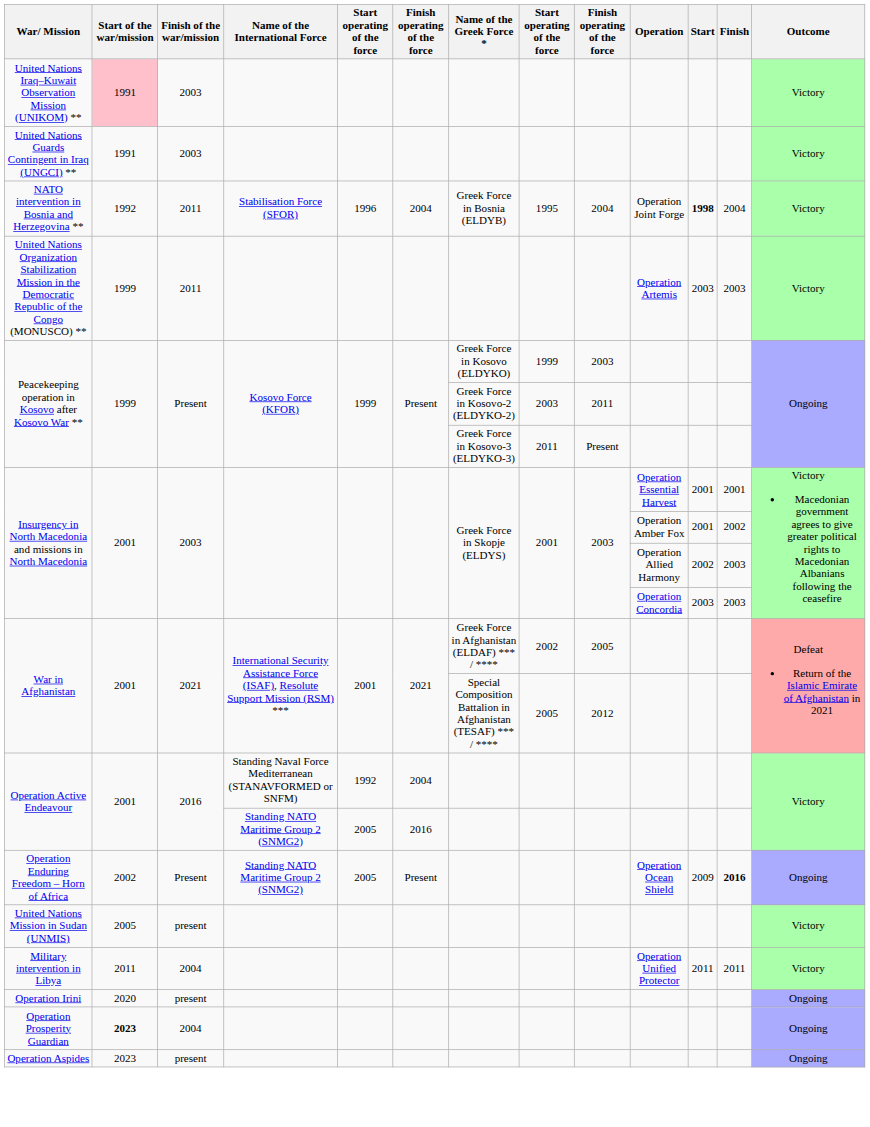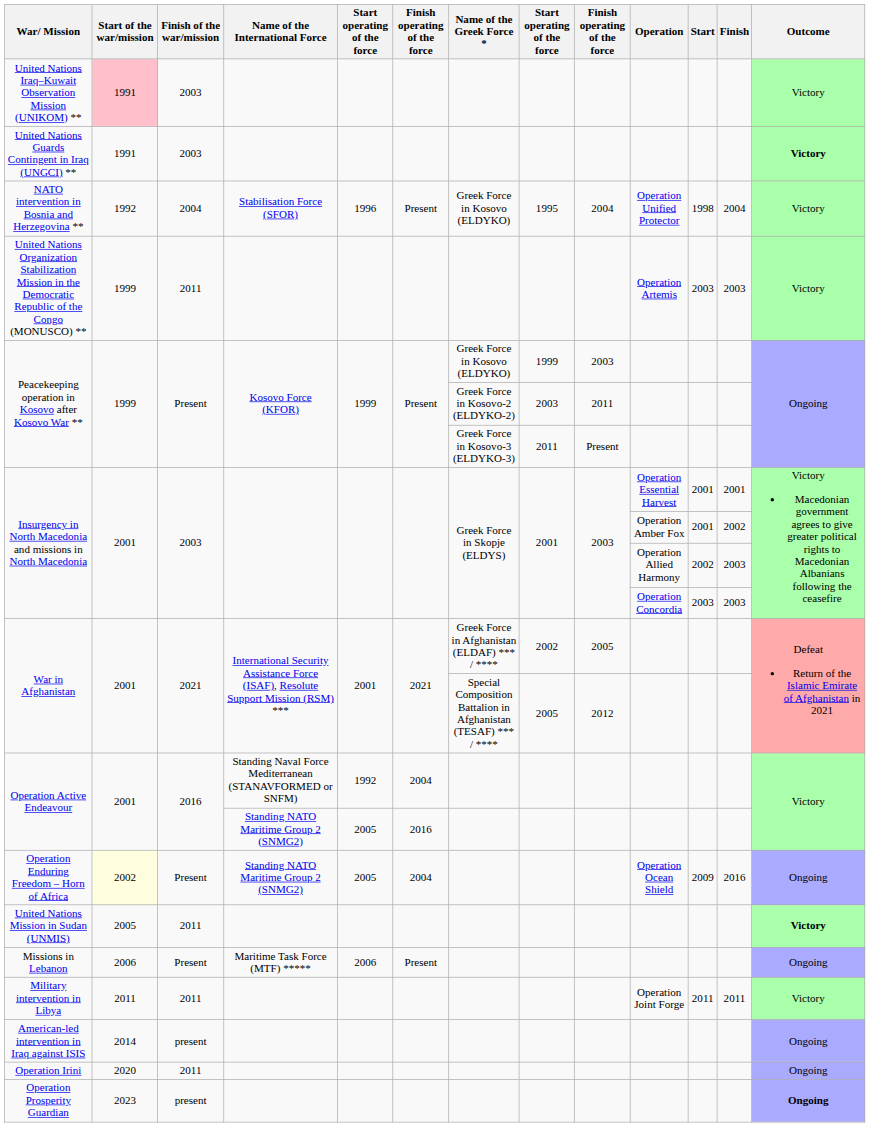United Nations Guards Contingent in Iraq (UNGCI) ** | Outcome: normal -> bold
NATO intervention in Bosnia and Herzegovina ** | Finish of the war/mission: 2011 -> 2004
NATO intervention in Bosnia and Herzegovina ** | column 6: 2004 -> Present
NATO intervention in Bosnia and Herzegovina ** | Name of the Greek Force *: Greek Force in Bosnia (ELDYB) -> Greek Force in Kosovo (ELDYKO)
NATO intervention in Bosnia and Herzegovina ** | Operation: Operation Joint Forge -> Operation Unified Protector
NATO intervention in Bosnia and Herzegovina ** | Start: bold -> normal
Operation Enduring Freedom – Horn of Africa | Start of the war/mission: no background -> lightyellow background
Operation Enduring Freedom – Horn of Africa | column 6: Present -> 2004
Operation Enduring Freedom – Horn of Africa | Finish: bold -> normal
United Nations Mission in Sudan (UNMIS) | Finish of the war/mission: present -> 2011
United Nations Mission in Sudan (UNMIS) | Outcome: normal -> bold
+ row: Missions in Lebanon | 2006 | Present | Maritime Task Force (MTF) ***** | 2006 | Present | Ongoing
Military intervention in Libya | Finish of the war/mission: 2004 -> 2011
Military intervention in Libya | Operation: Operation Unified Protector -> Operation Joint Forge
+ row: American-led intervention in Iraq against ISIS | 2014 | present | Ongoing
Operation Irini | Finish of the war/mission: present -> 2011
Operation Prosperity Guardian | Start of the war/mission: bold -> normal
Operation Prosperity Guardian | Finish of the war/mission: 2004 -> present
Operation Prosperity Guardian | Outcome: normal -> bold
- row: Operation Aspides | 2023 | present | Ongoing
